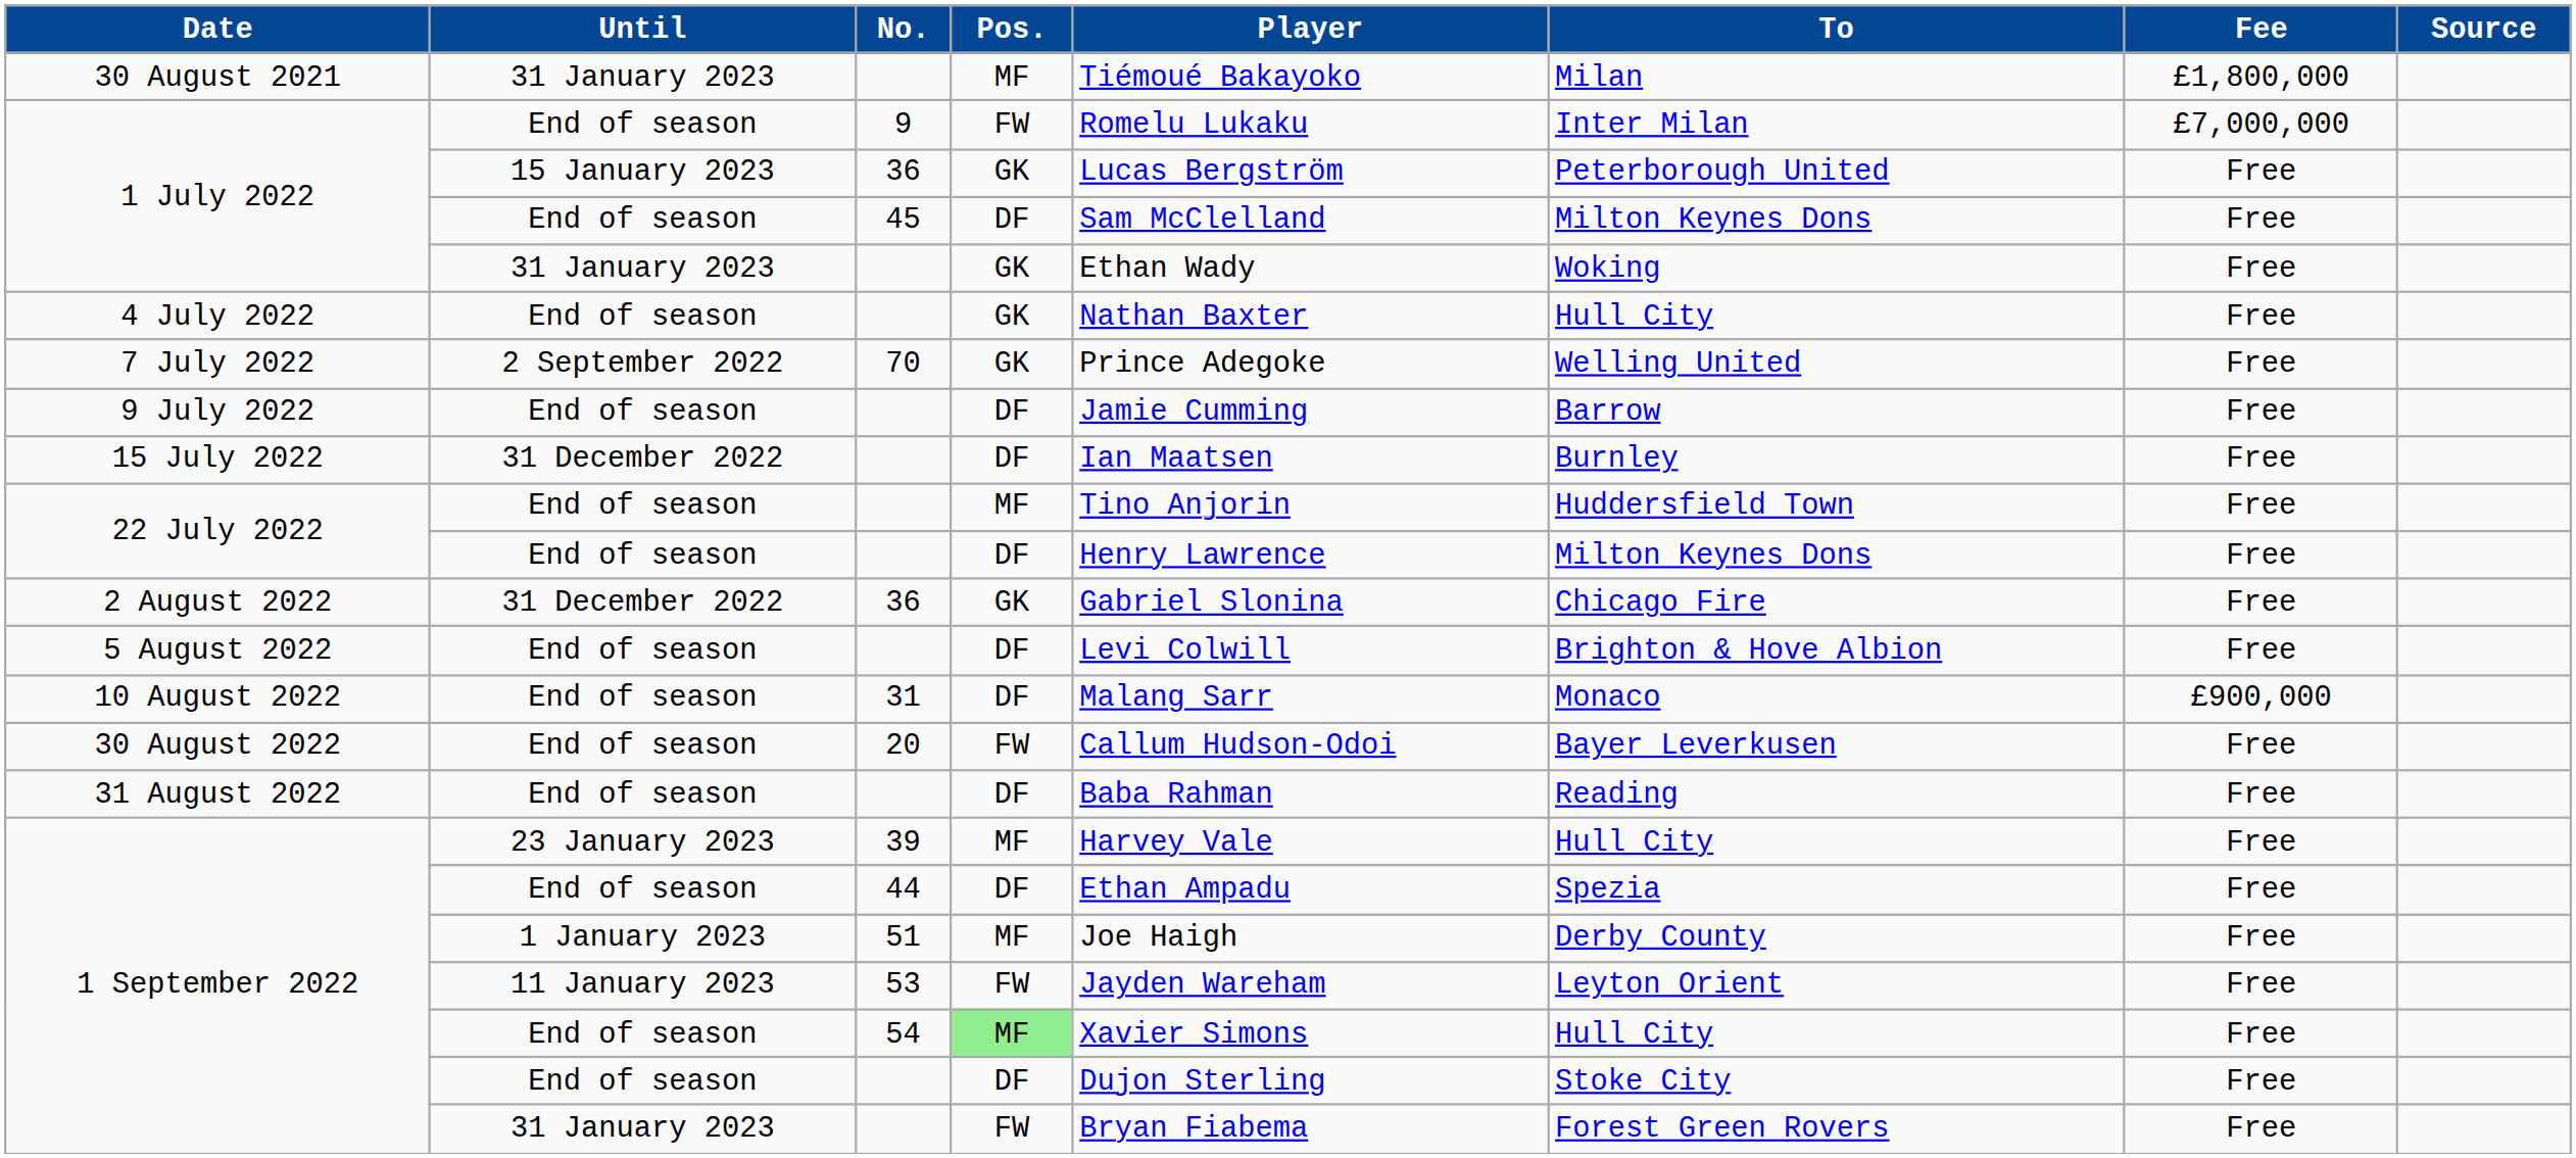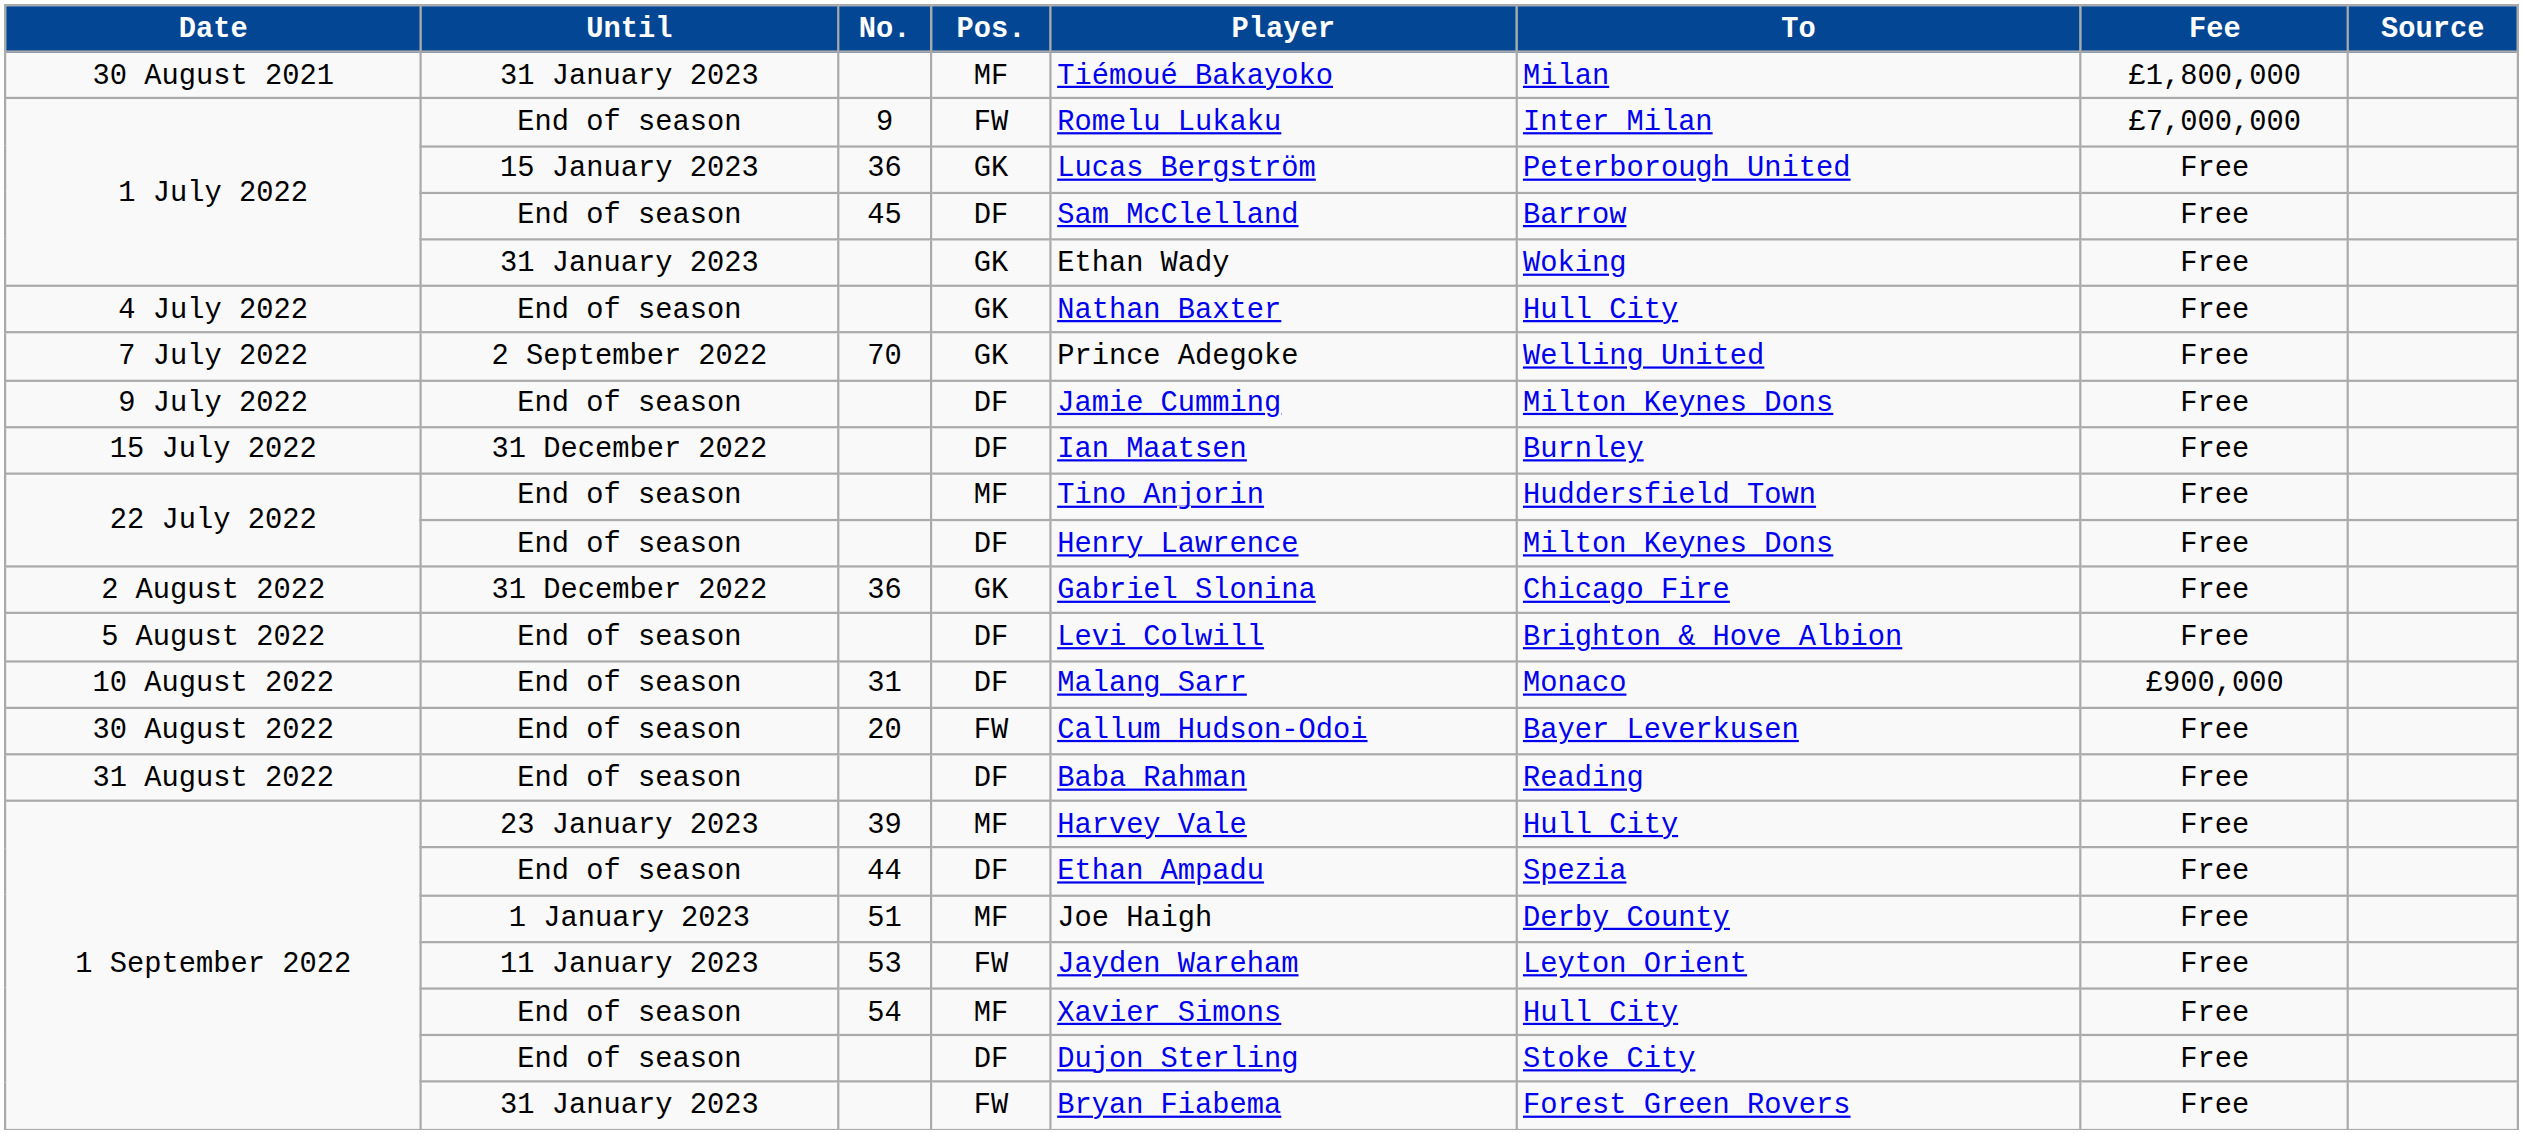1 July 2022 / 45 | To: Milton Keynes Dons -> Barrow
9 July 2022 | To: Barrow -> Milton Keynes Dons
1 September 2022 / 54 | Pos.: lightgreen background -> no background
